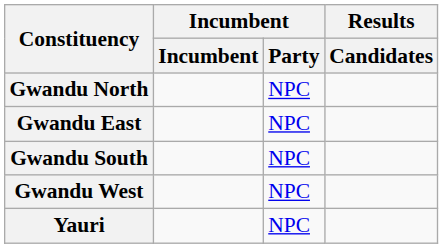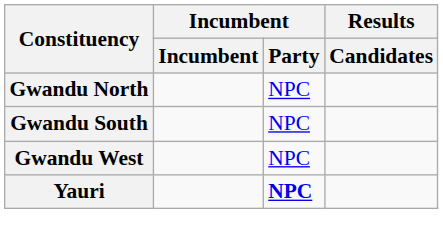- row: Gwandu East | NPC
Yauri | Incumbent / Party: normal -> bold
